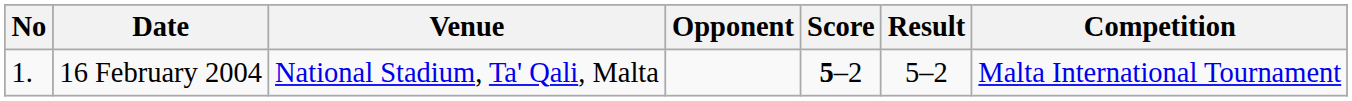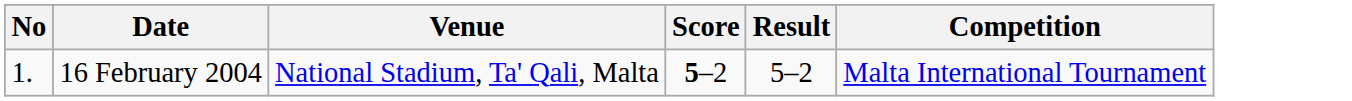- column: Opponent
